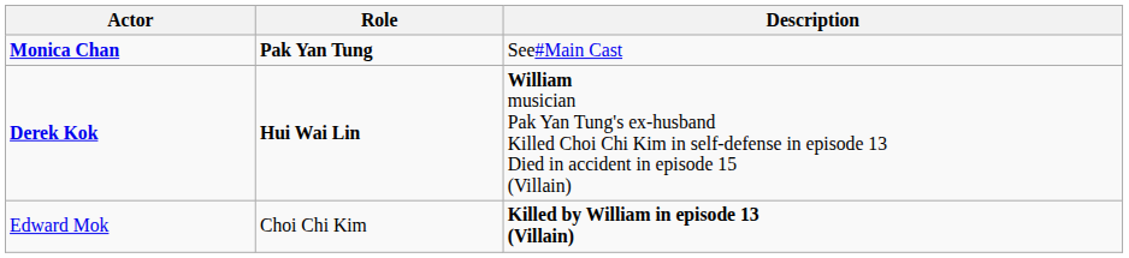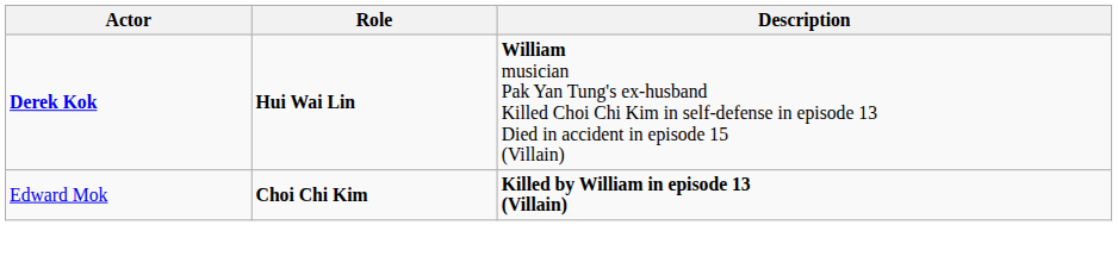- row: Monica Chan | Pak Yan Tung | See#Main Cast
Edward Mok | Role: normal -> bold
